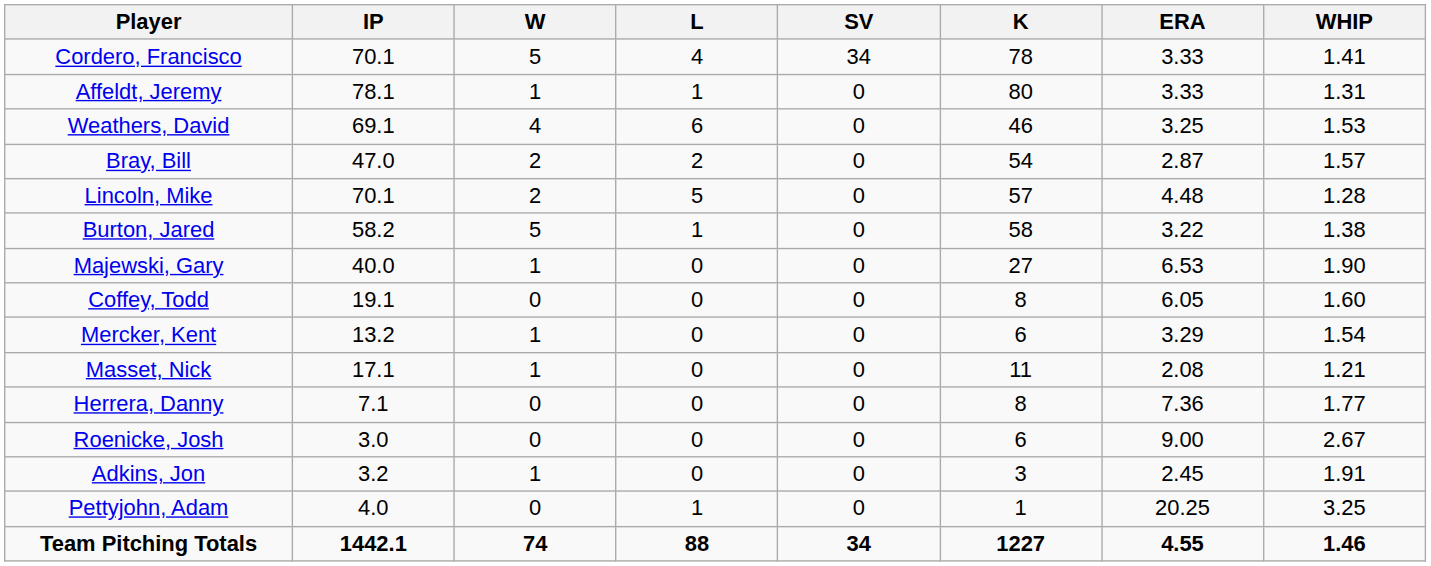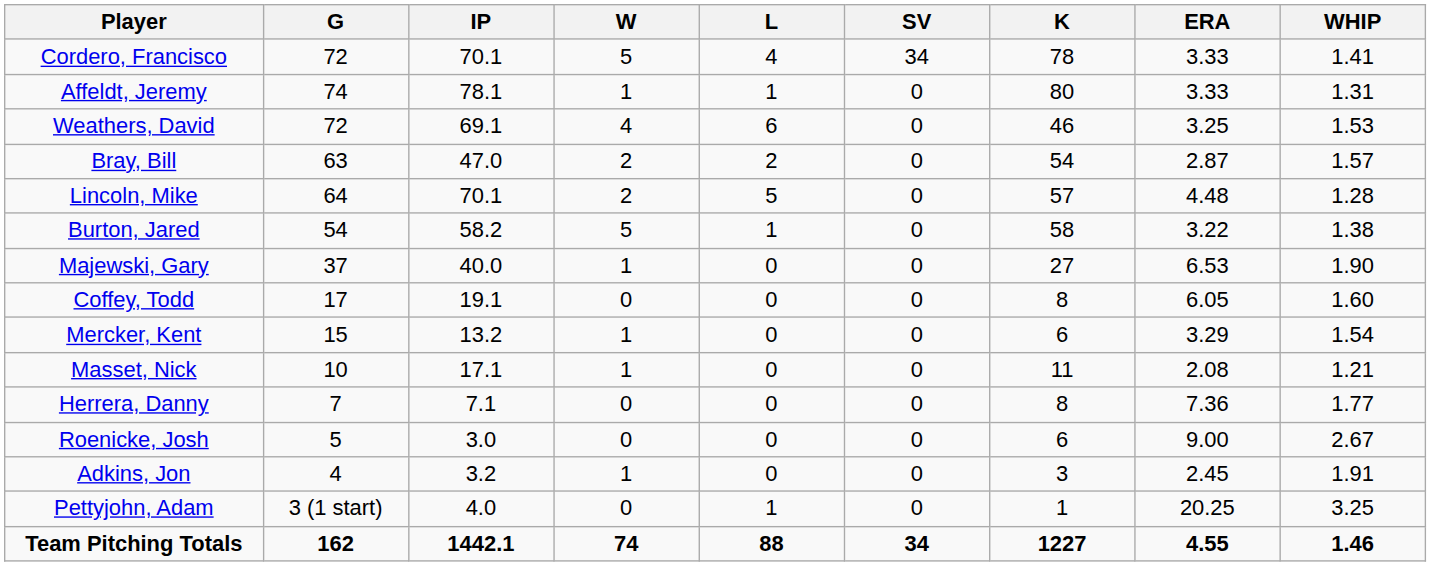+ column: G | 72 | 74 | 72 | 63 | 64 | 54 | 37 | 17 | 15 | 10 | 7 | 5 | 4 | 3 (1 start) | 162
